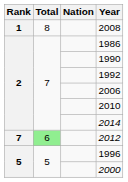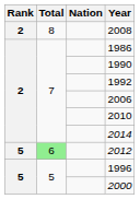2008 | Rank: 1 -> 2
2012 | Rank: 7 -> 5
